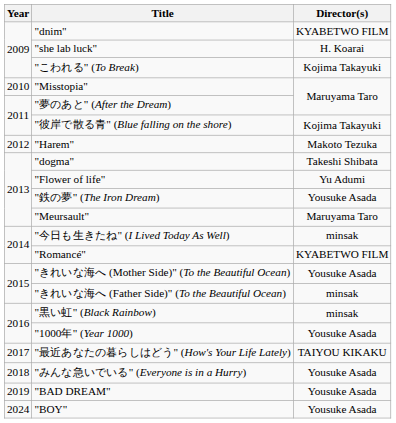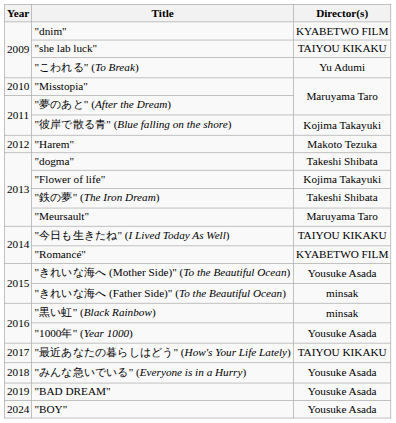"she lab luck" | Director(s): H. Koarai -> TAIYOU KIKAKU
"こわれる" (To Break) | Director(s): Kojima Takayuki -> Yu Adumi
"Flower of life" | Director(s): Yu Adumi -> Kojima Takayuki
"鉄の夢" (The Iron Dream) | Director(s): Yousuke Asada -> Takeshi Shibata
"今日も生きたね" (I Lived Today As Well) | Director(s): minsak -> TAIYOU KIKAKU
